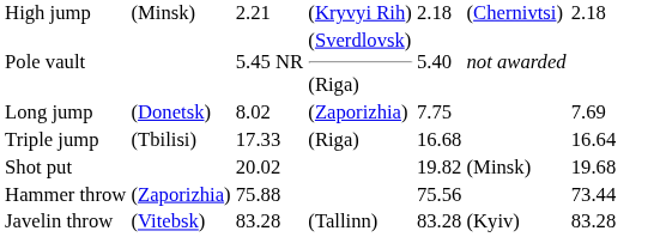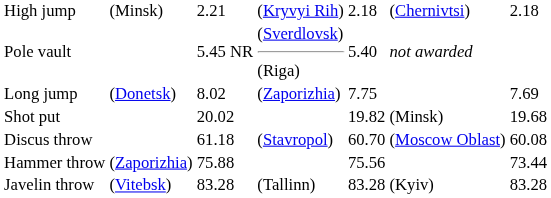- row: Triple jump | (Tbilisi) | 17.33 | (Riga) | 16.68 | 16.64
+ row: Discus throw | 61.18 | (Stavropol) | 60.70 | (Moscow Oblast) | 60.08
